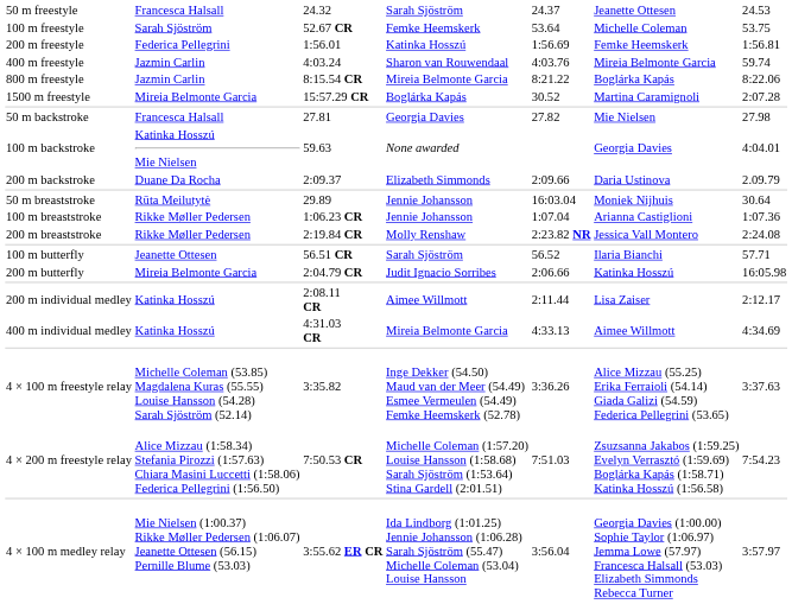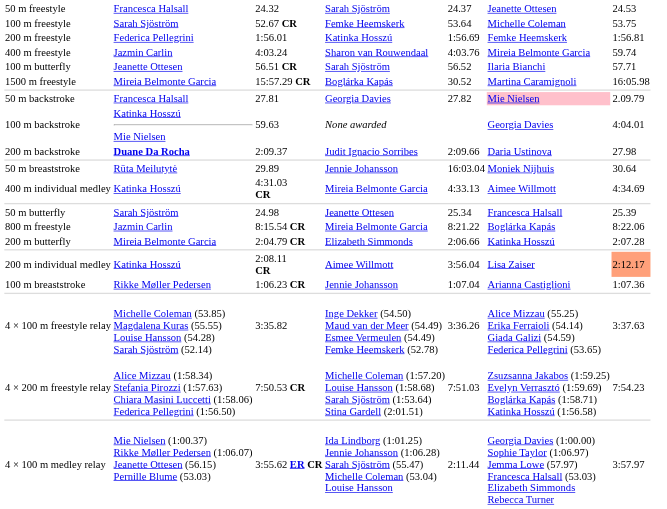rows swapped: 800 m freestyle <-> 100 m butterfly
1500 m freestyle | column 7: 2:07.28 -> 16:05.98
50 m backstroke | column 6: no background -> pink background
50 m backstroke | column 7: 27.98 -> 2.09.79
200 m backstroke | column 2: normal -> bold
200 m backstroke | column 4: Elizabeth Simmonds -> Judit Ignacio Sorribes
200 m backstroke | column 7: 2.09.79 -> 27.98
rows swapped: 100 m breaststroke <-> 400 m individual medley
- row: 200 m breaststroke | Rikke Møller Pedersen | 2:19.84 CR | Molly Renshaw | 2:23.82 NR | Jessica Vall Montero | 2:24.08
+ row: 50 m butterfly | Sarah Sjöström | 24.98 | Jeanette Ottesen | 25.34 | Francesca Halsall | 25.39
200 m butterfly | column 4: Judit Ignacio Sorribes -> Elizabeth Simmonds
200 m butterfly | column 7: 16:05.98 -> 2:07.28
200 m individual medley | column 5: 2:11.44 -> 3:56.04
200 m individual medley | column 7: no background -> lightsalmon background
4 × 100 m medley relay | column 5: 3:56.04 -> 2:11.44
